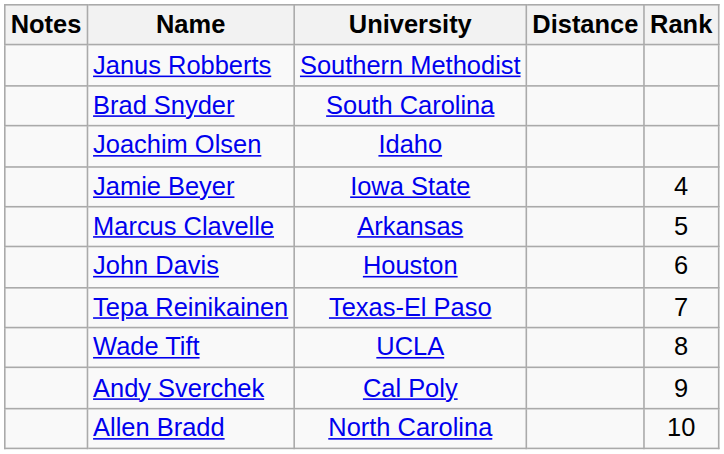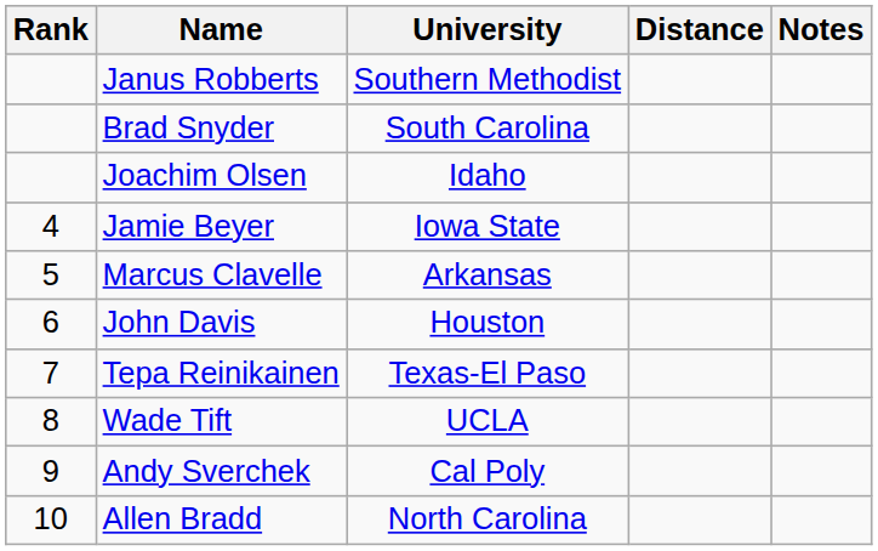columns swapped: Rank <-> Notes
